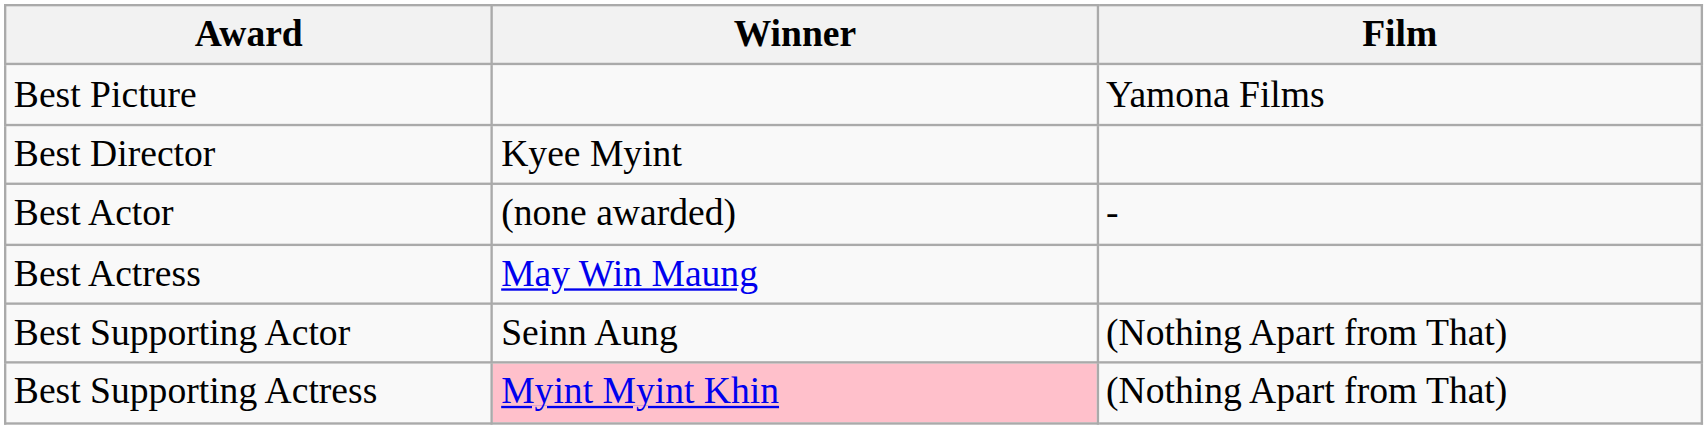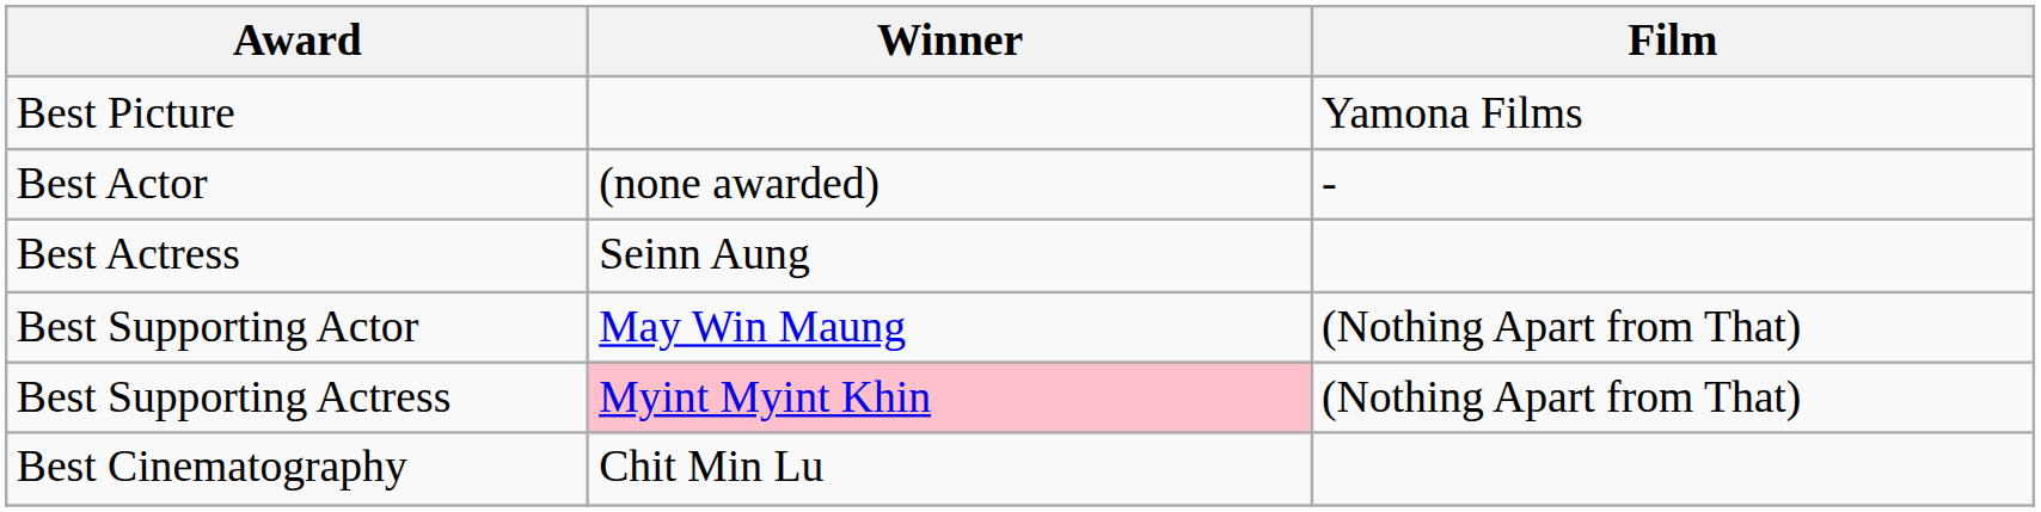- row: Best Director | Kyee Myint
Best Actress | Winner: May Win Maung -> Seinn Aung
Best Supporting Actor | Winner: Seinn Aung -> May Win Maung
+ row: Best Cinematography | Chit Min Lu
